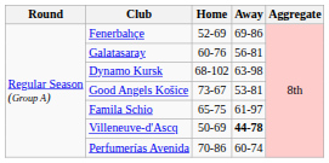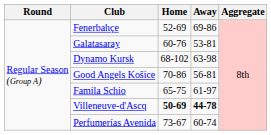Galatasaray | Away: 56-81 -> 53-81
Good Angels Košice | Home: 73-67 -> 70-86
Good Angels Košice | Away: 53-81 -> 56-81
Villeneuve-d'Ascq | Home: normal -> bold
Perfumerías Avenida | Home: 70-86 -> 73-67
